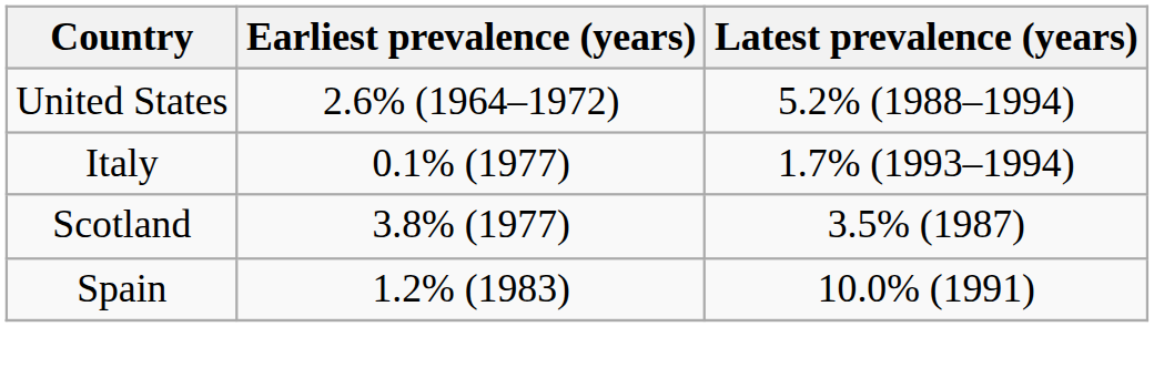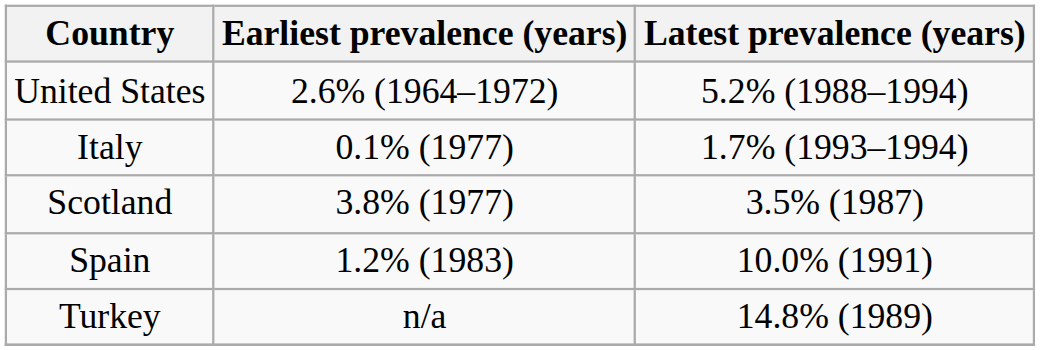+ row: Turkey | n/a | 14.8% (1989)
